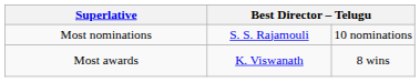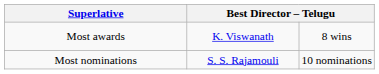rows swapped: Most awards <-> Most nominations
